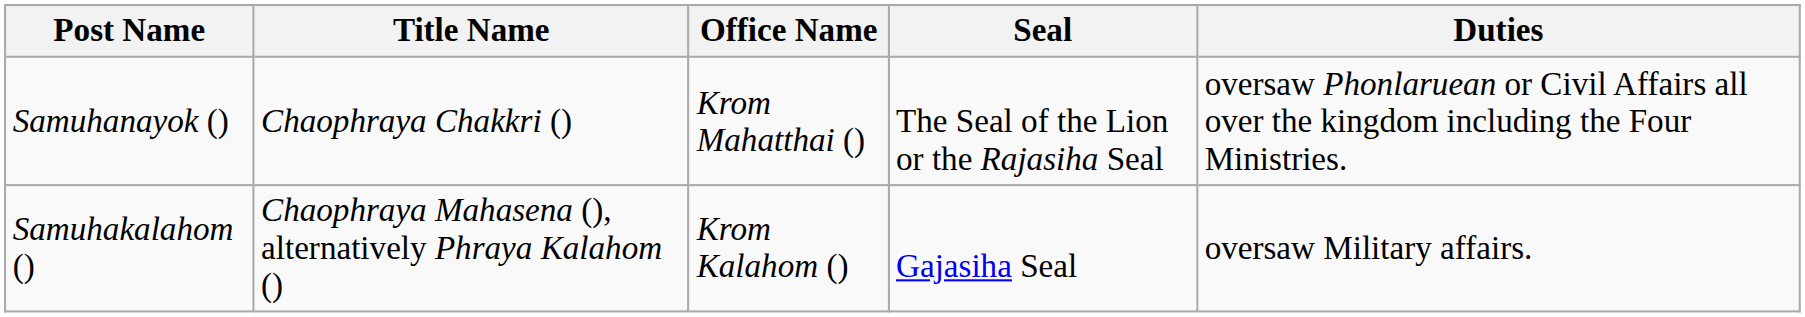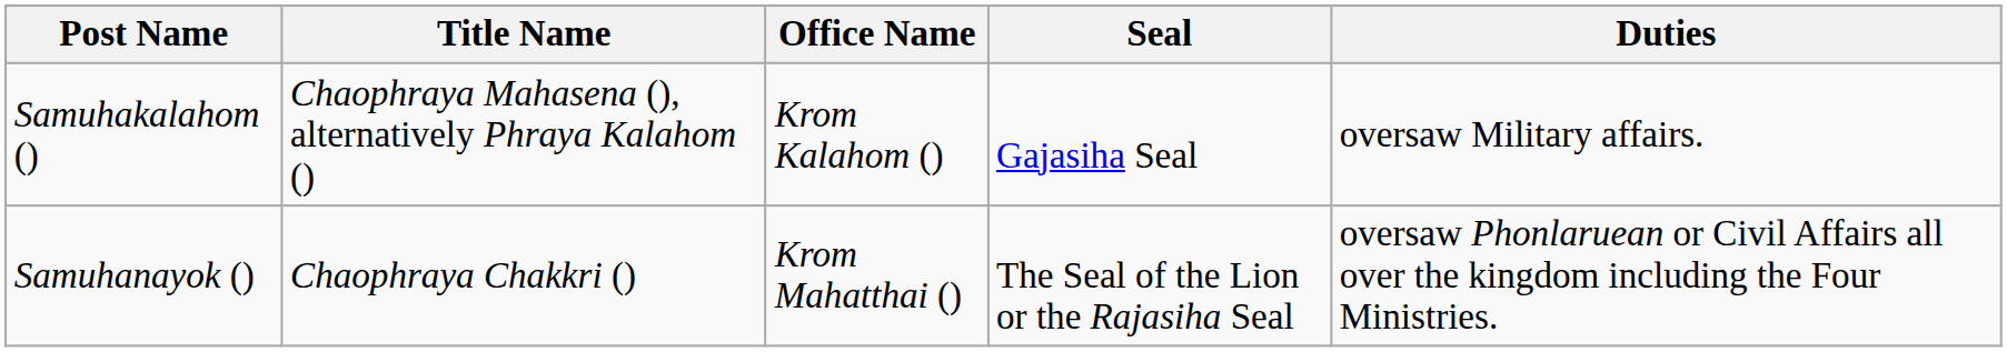rows swapped: Samuhanayok () <-> Samuhakalahom ()
